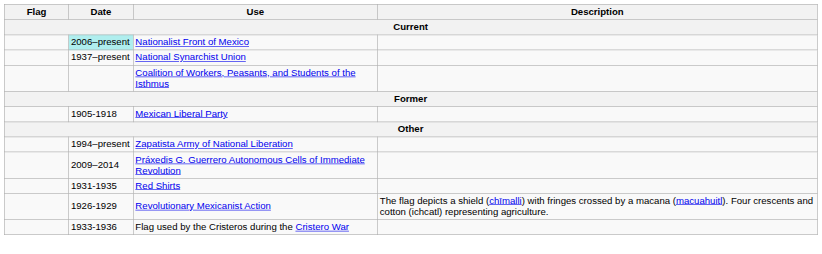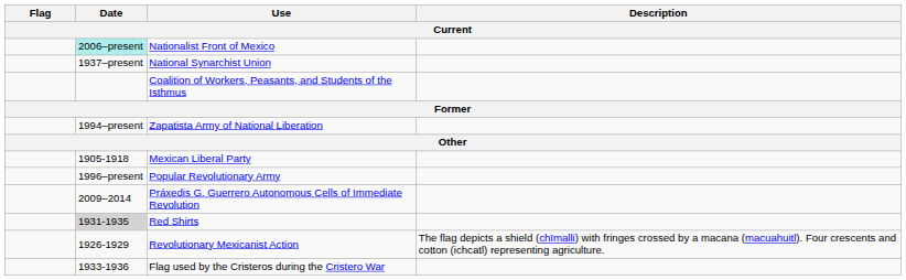rows swapped: Mexican Liberal Party <-> Zapatista Army of National Liberation
+ row: 1996–present | Popular Revolutionary Army
Red Shirts | Date: no background -> lightgrey background
